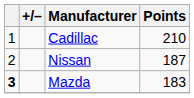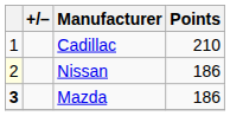Nissan | column 1: no background -> lightyellow background
Nissan | Points: 187 -> 186
Mazda | Points: 183 -> 186
